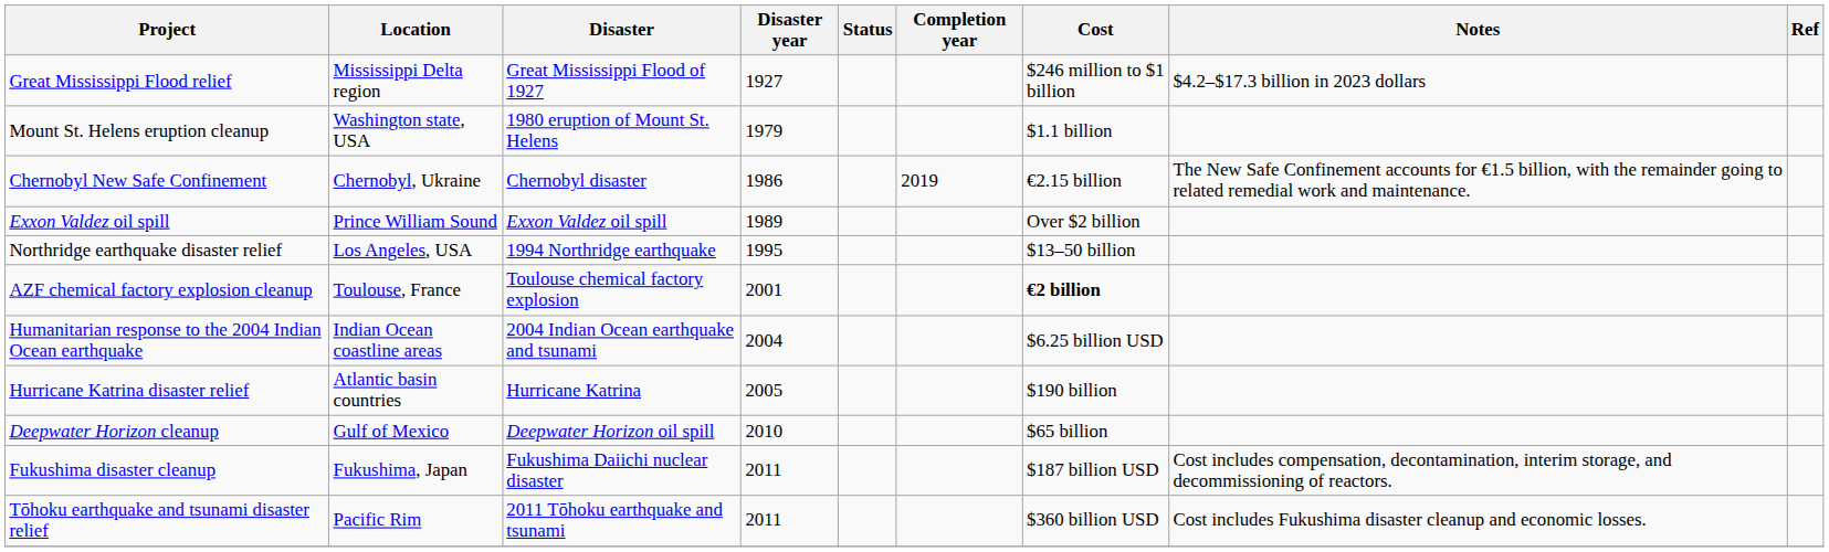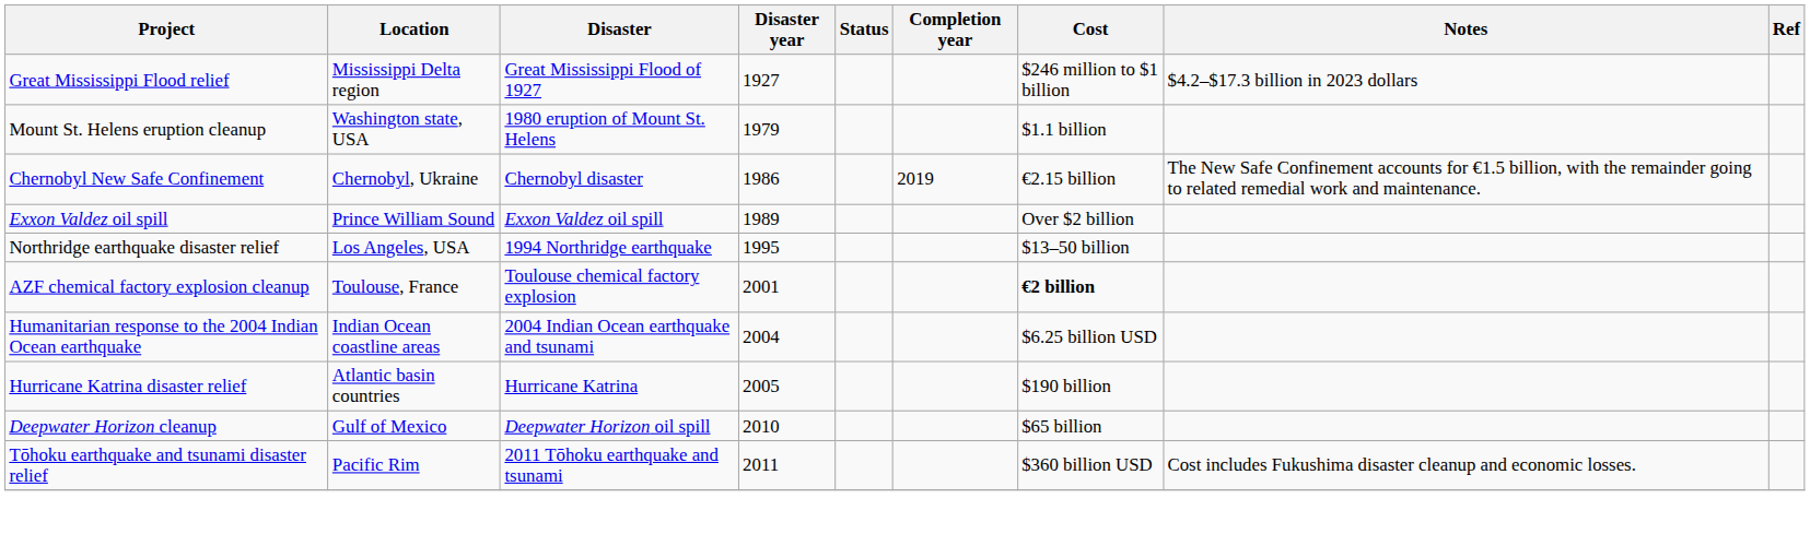- row: Fukushima disaster cleanup | Fukushima, Japan | Fukushima Daiichi nuclear disaster | 2011 | $187 billion USD | Cost includes compensation, decontamination, interim storage, and decommissioning of reactors.
